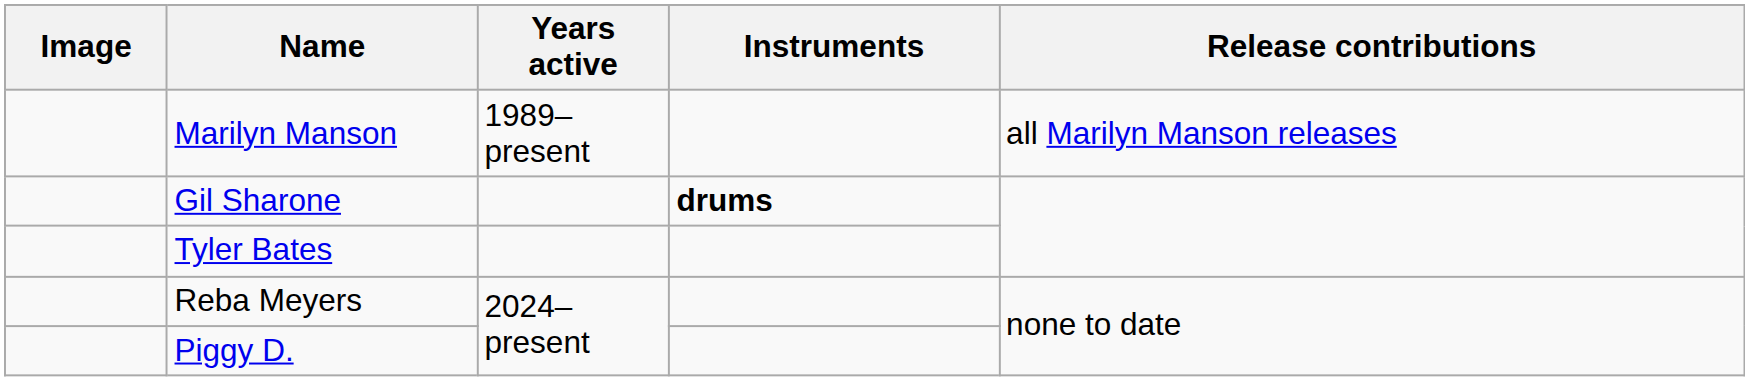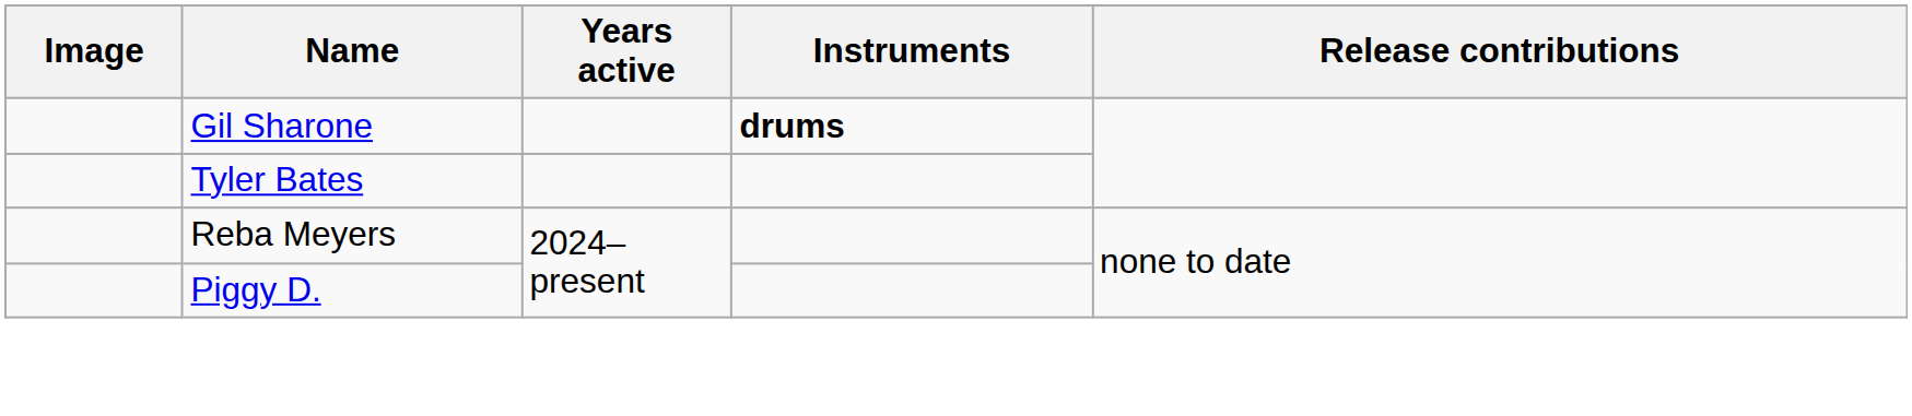- row: Marilyn Manson | 1989–present | all Marilyn Manson releases
